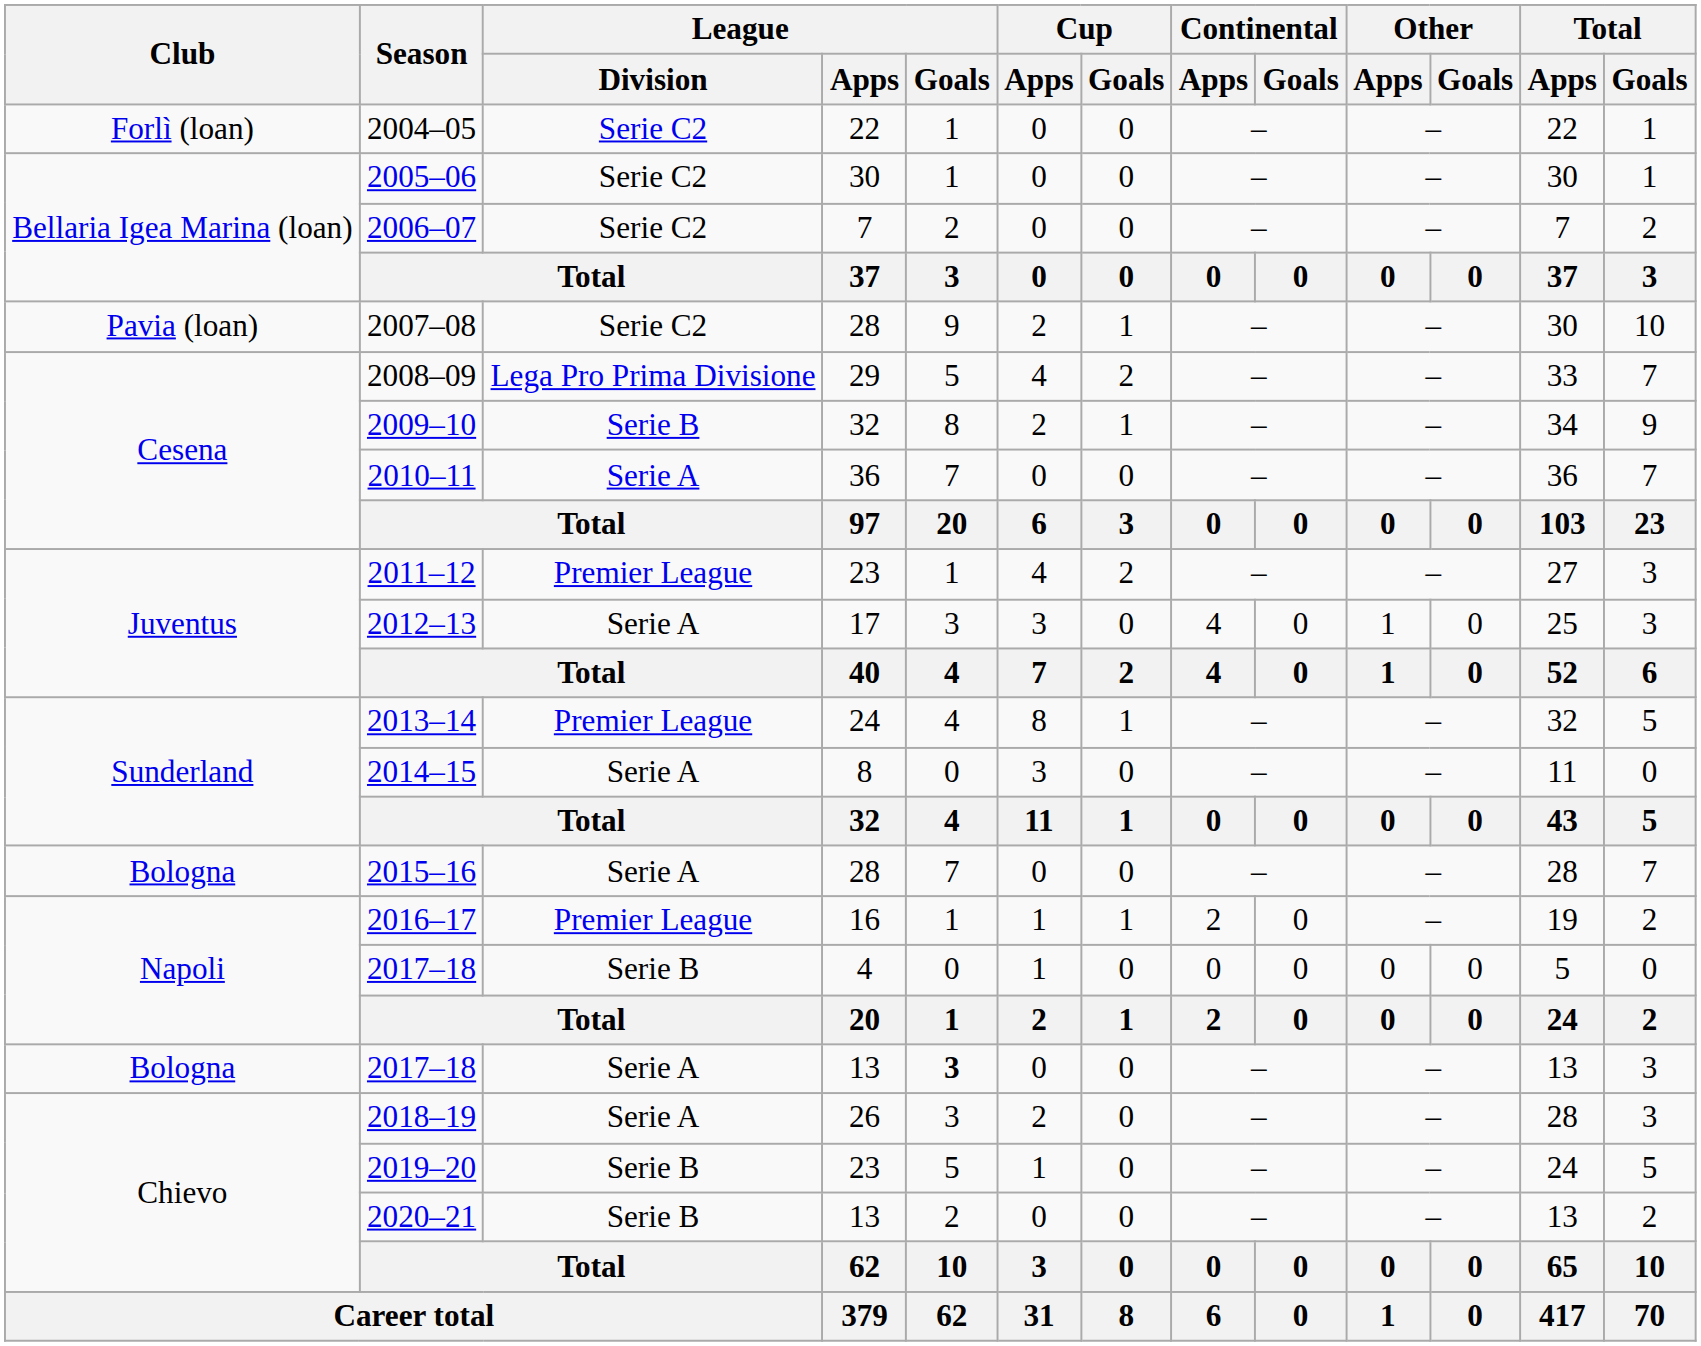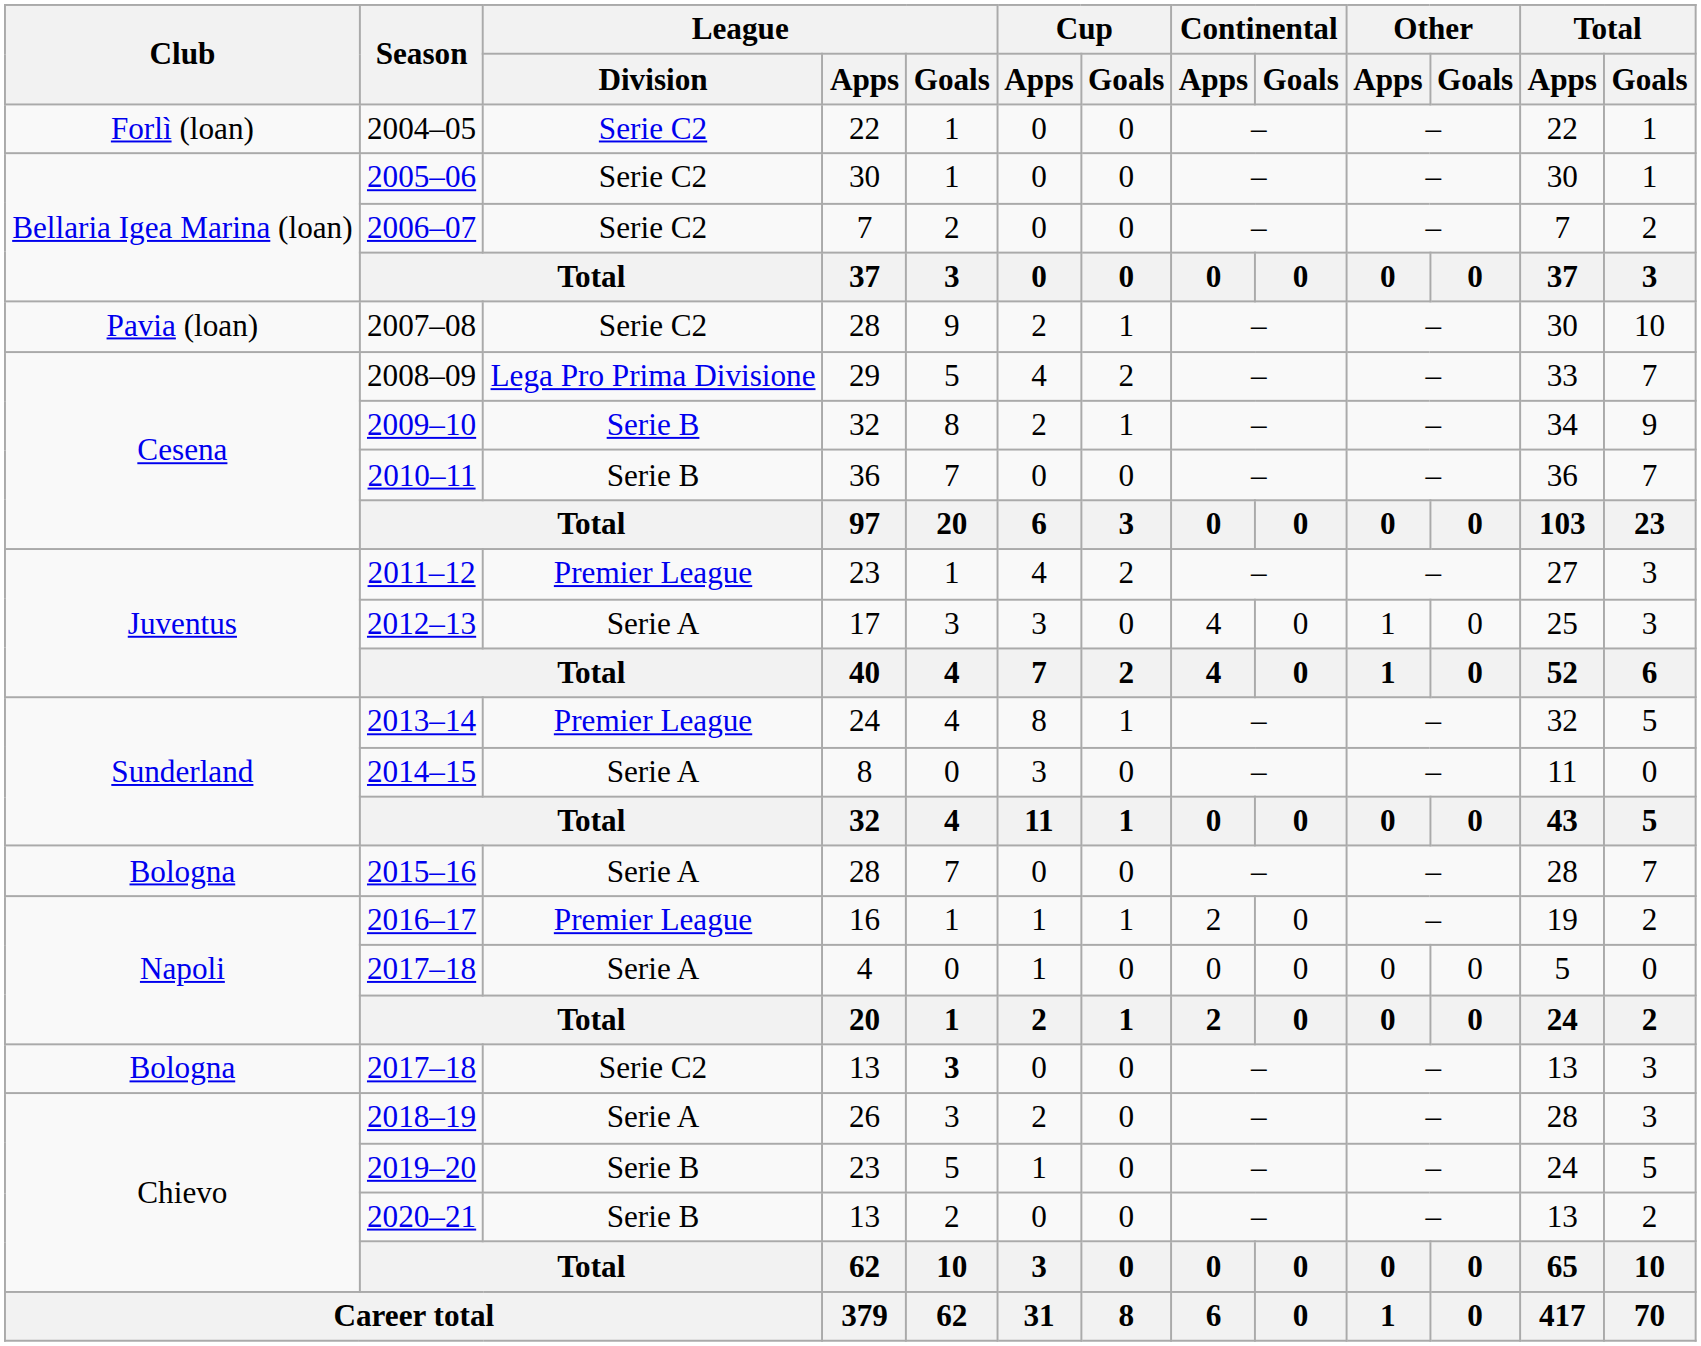2010–11 | League / Division: Serie A -> Serie B
2017–18 / 4 | League / Division: Serie B -> Serie A
2017–18 / 13 | League / Division: Serie A -> Serie C2
